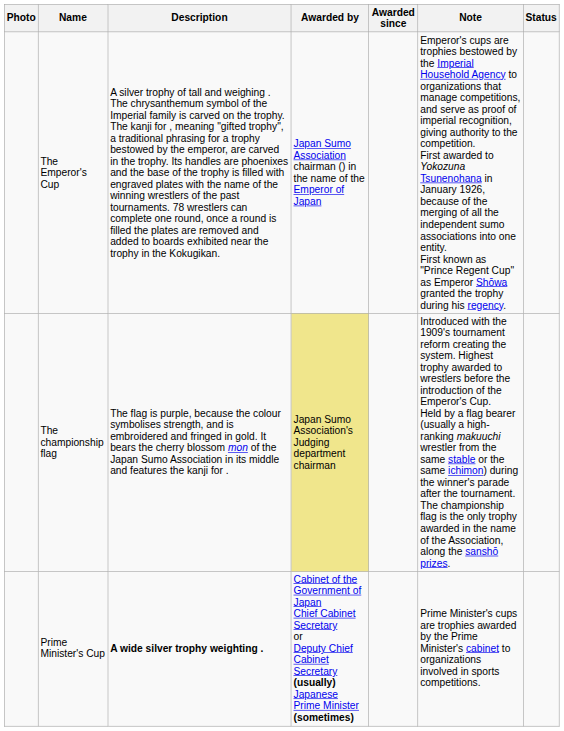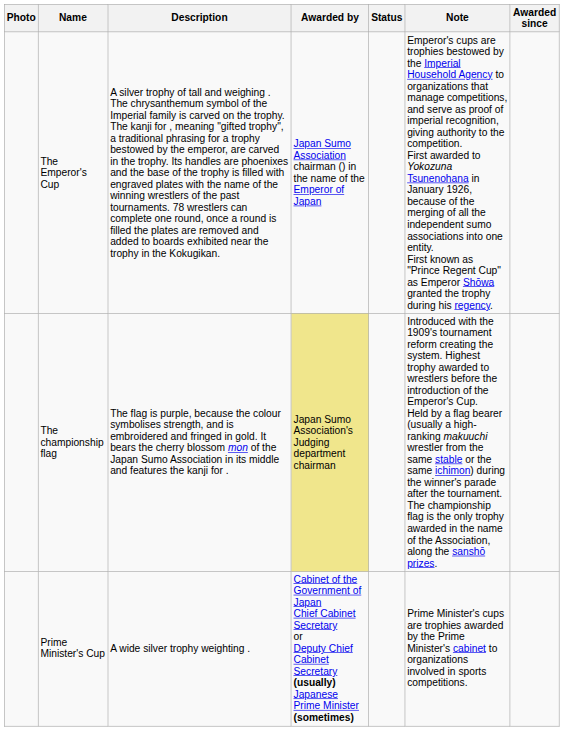columns swapped: Awarded since <-> Status
Prime Minister's Cup | Description: bold -> normal
